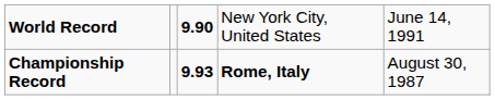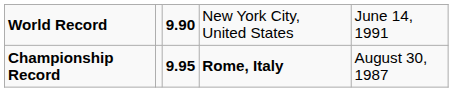Championship Record | column 3: 9.93 -> 9.95
